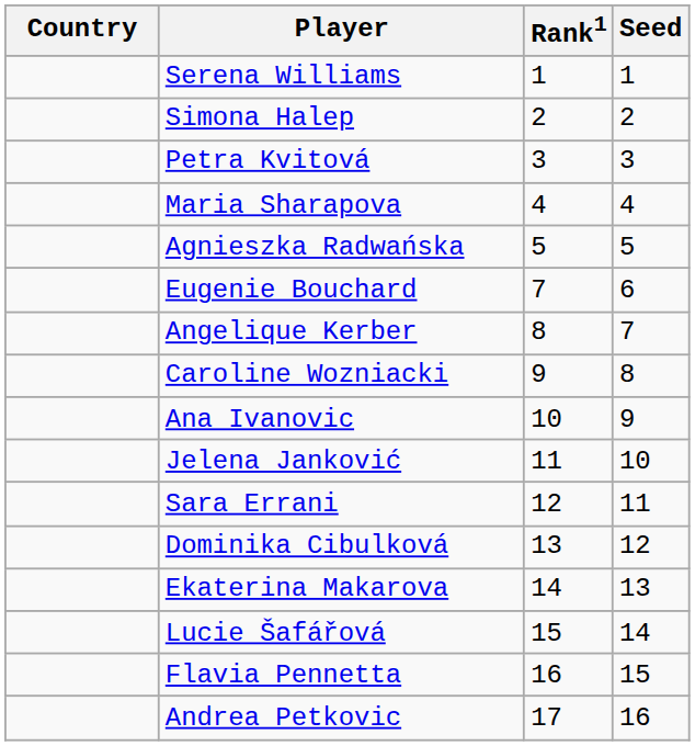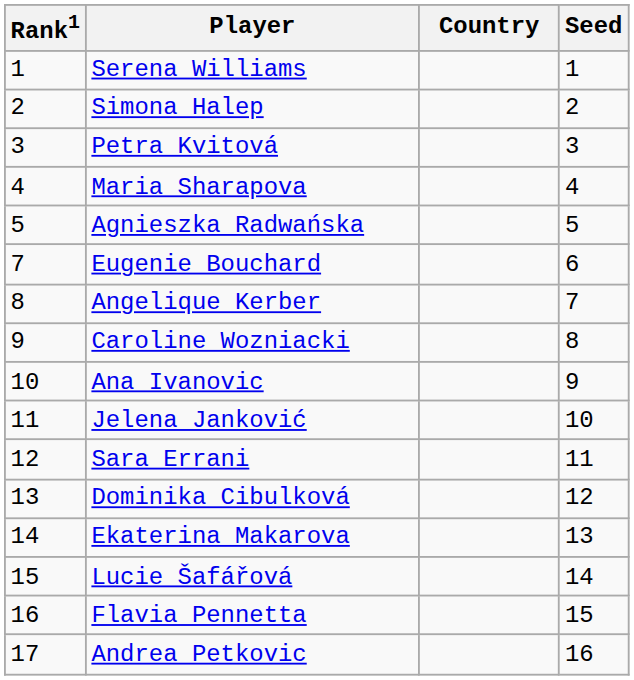columns swapped: Country <-> Rank1
